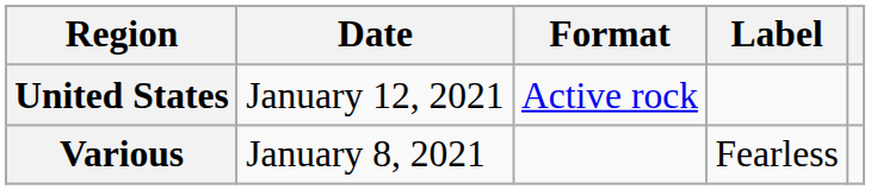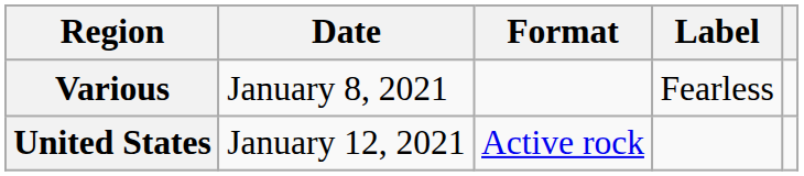rows swapped: Various <-> United States
